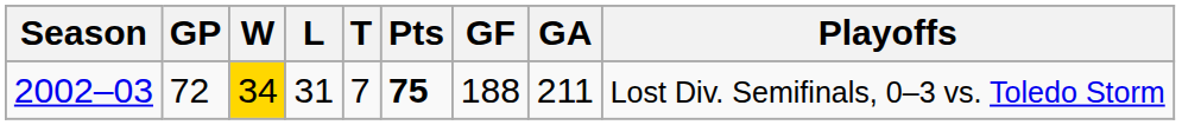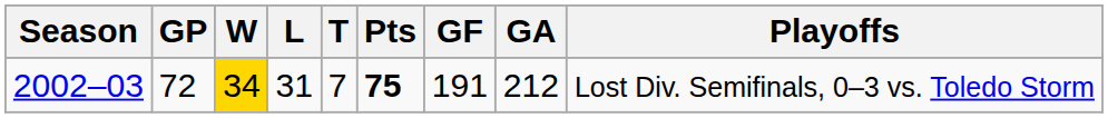2002–03 | GF: 188 -> 191
2002–03 | GA: 211 -> 212
